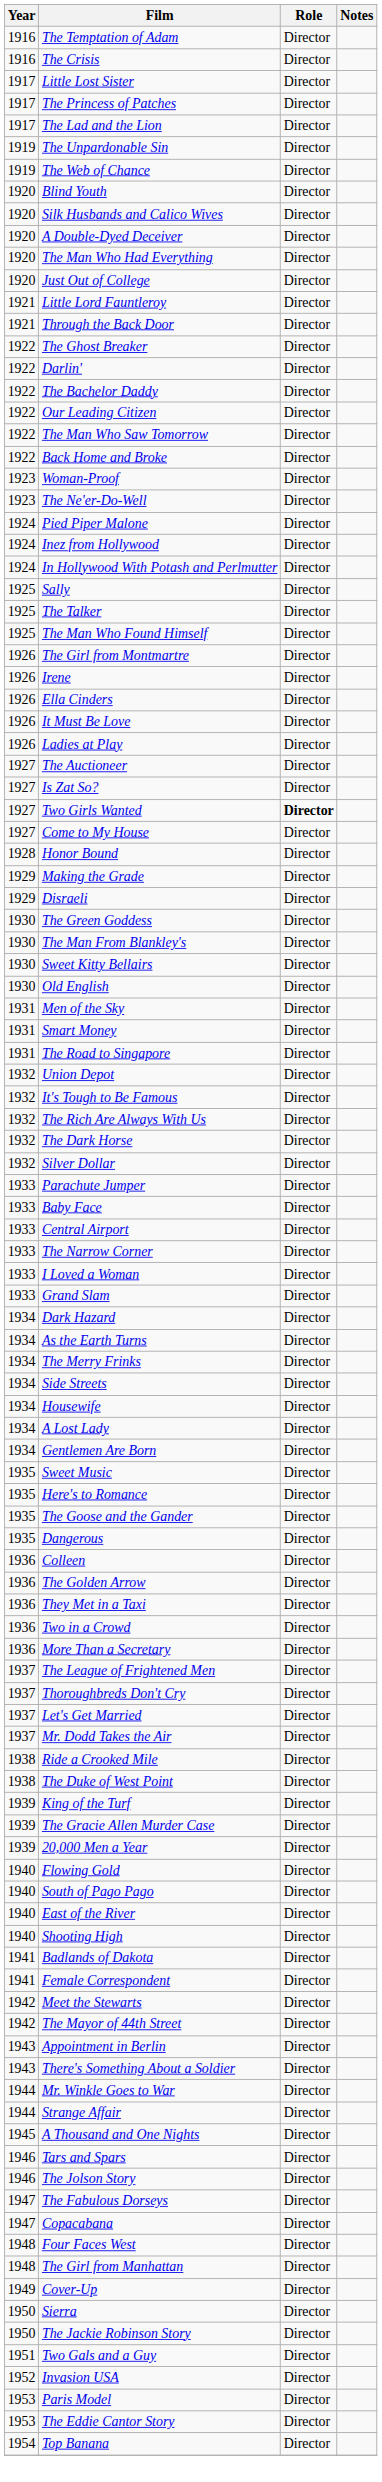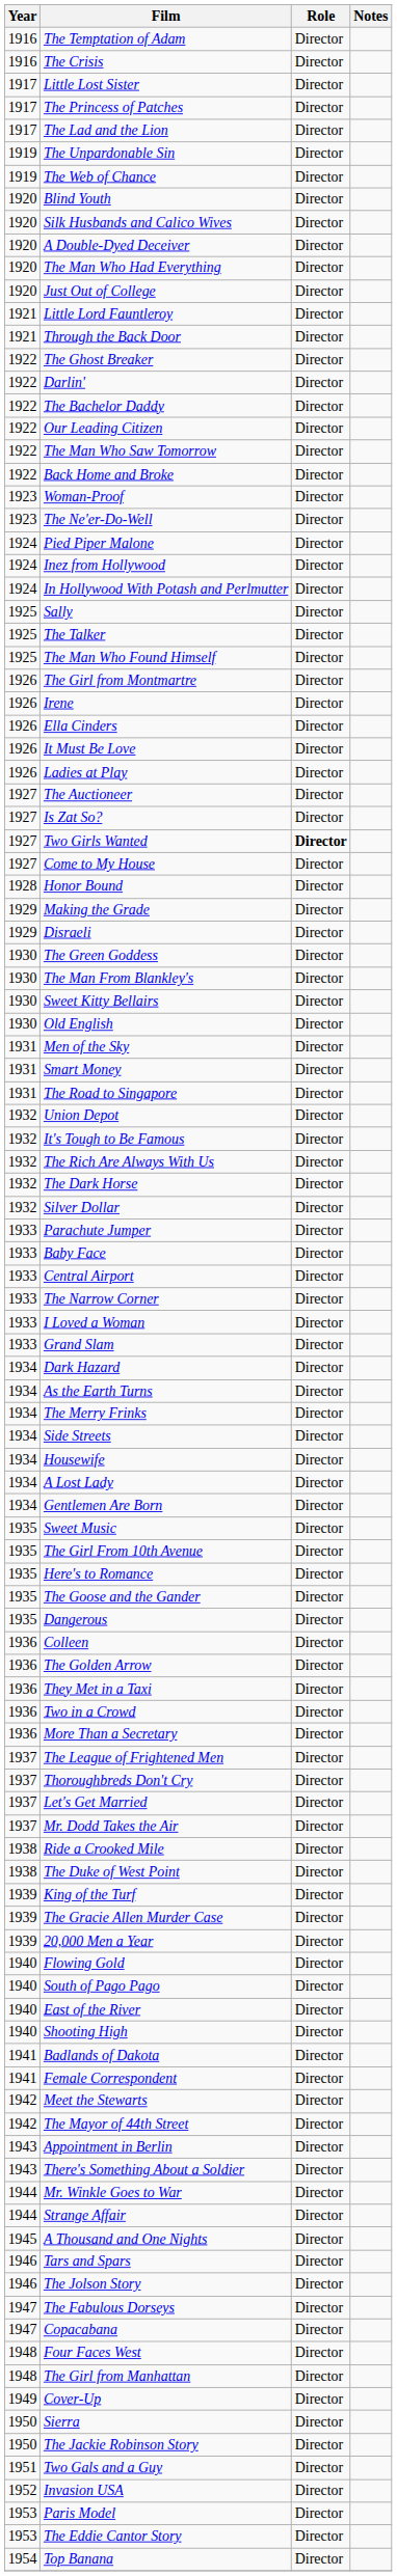+ row: 1935 | The Girl From 10th Avenue | Director
